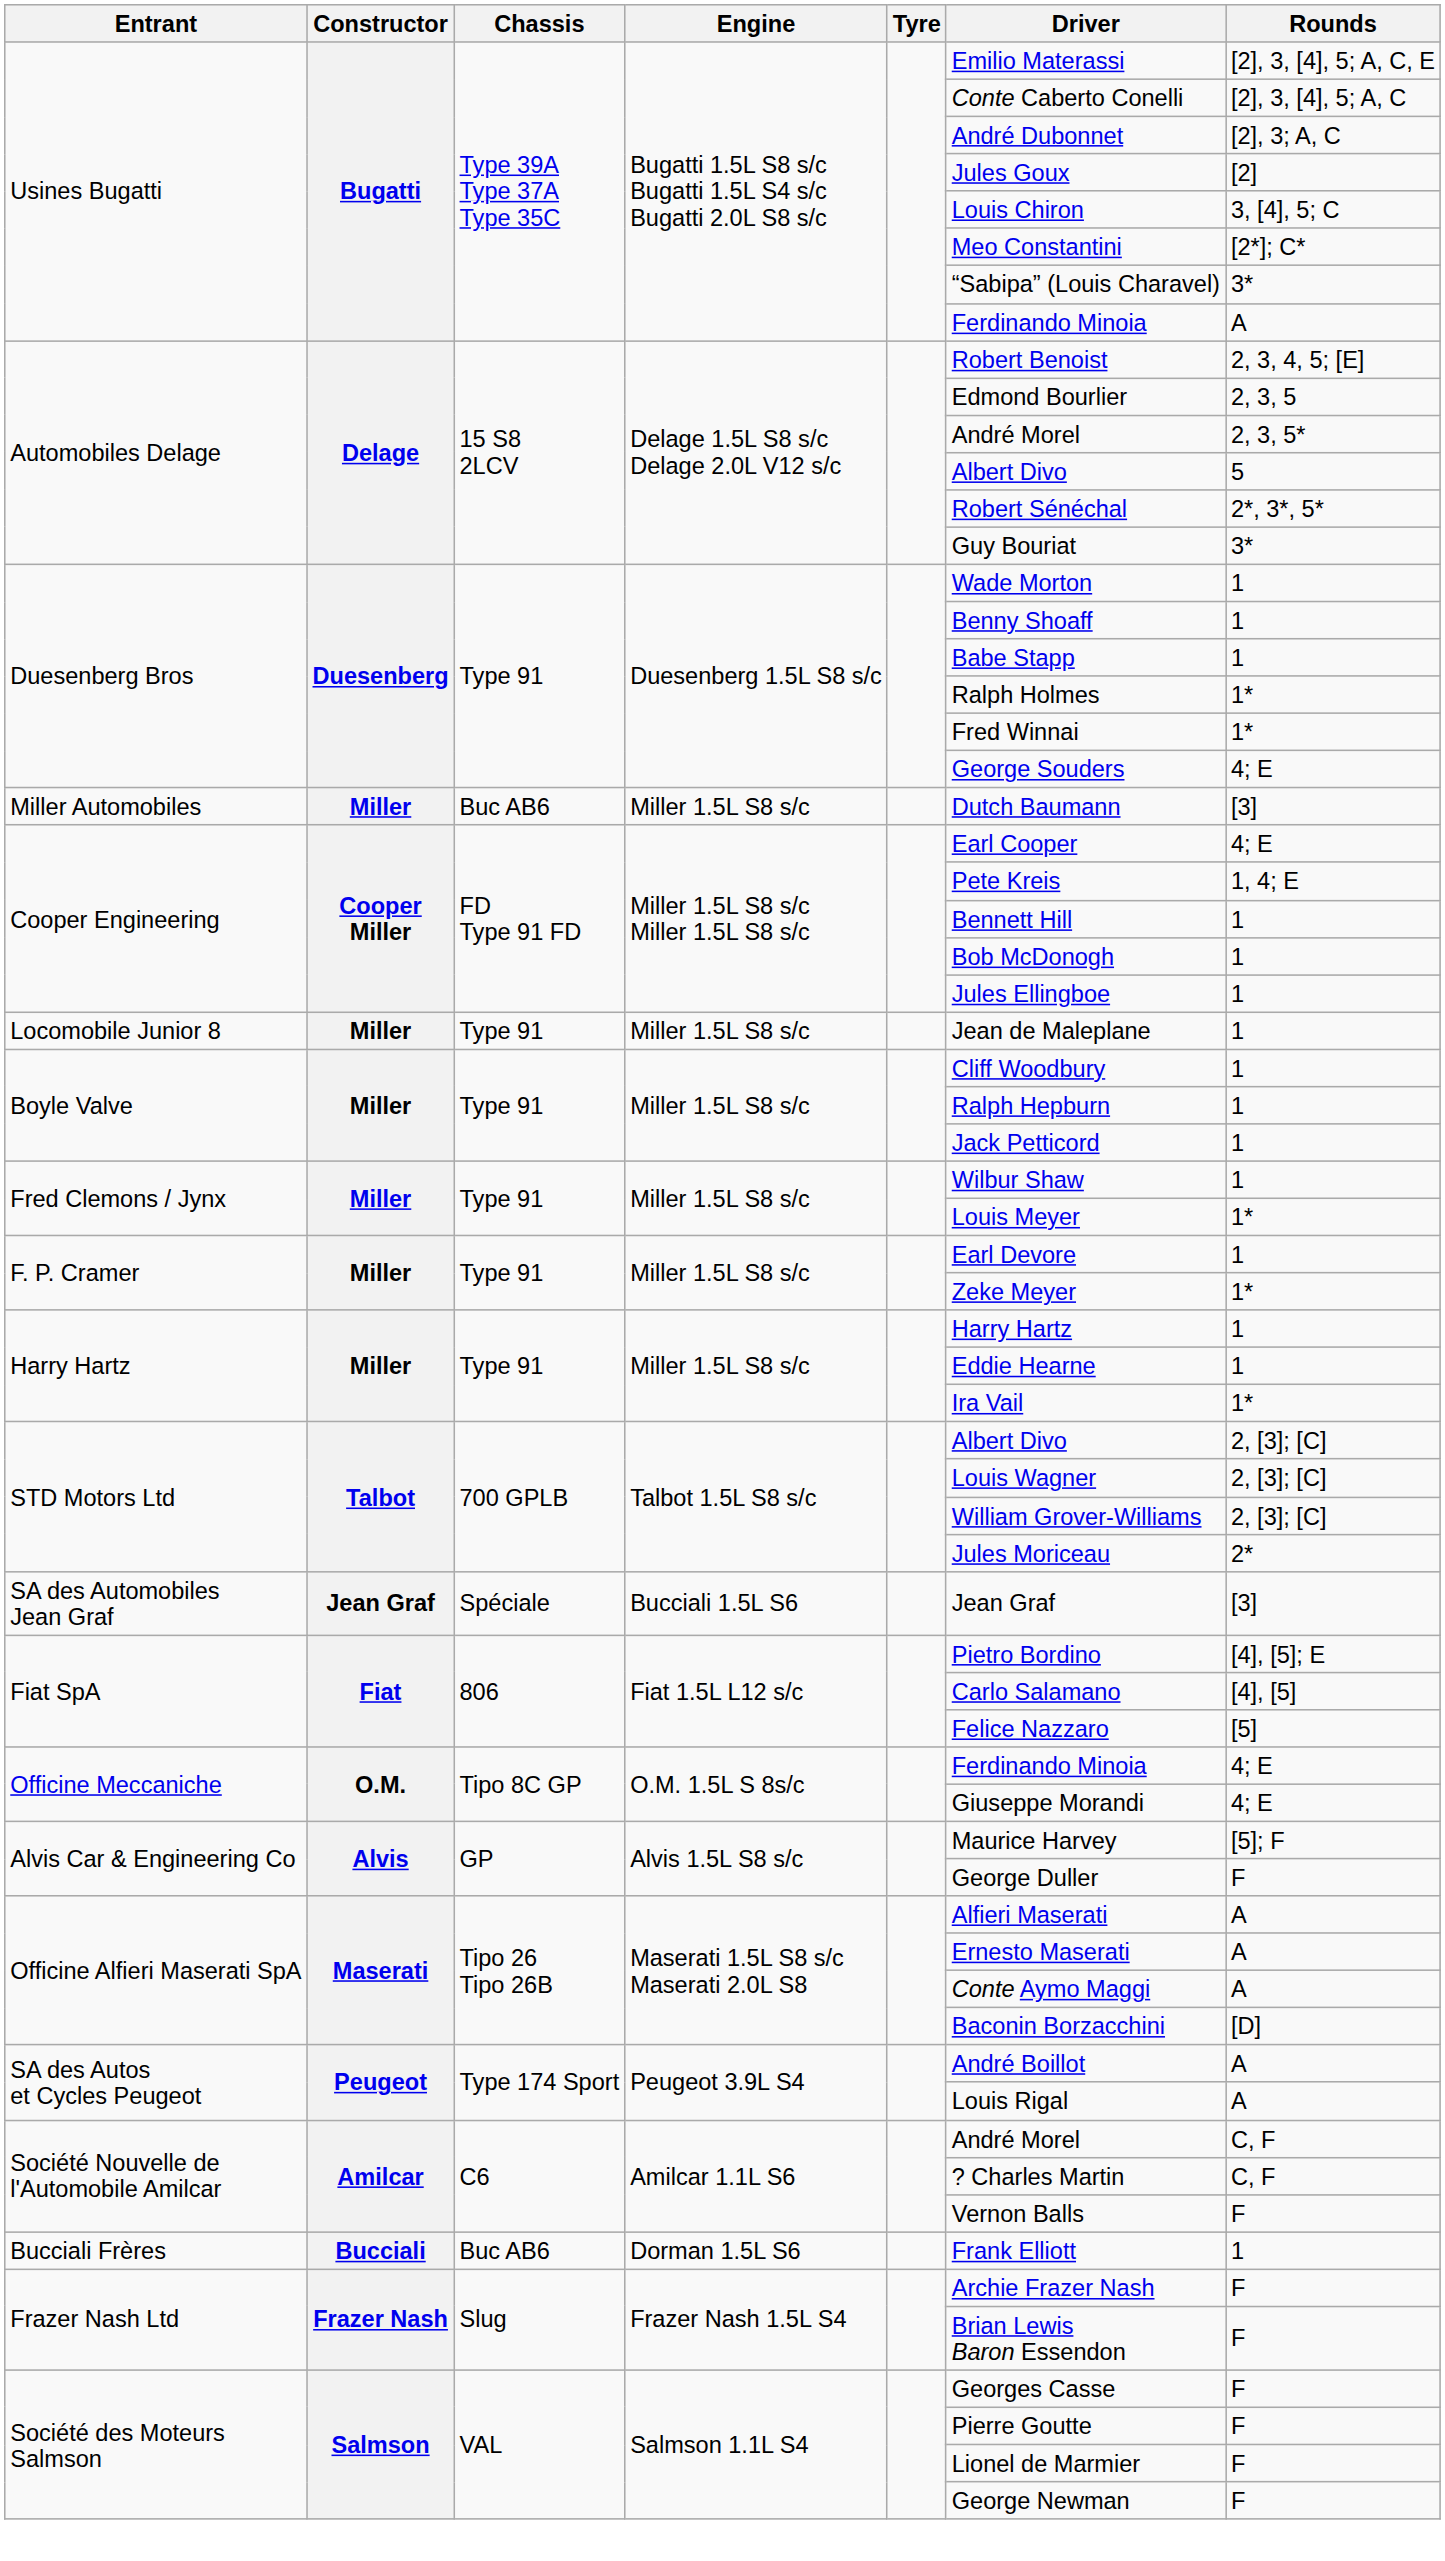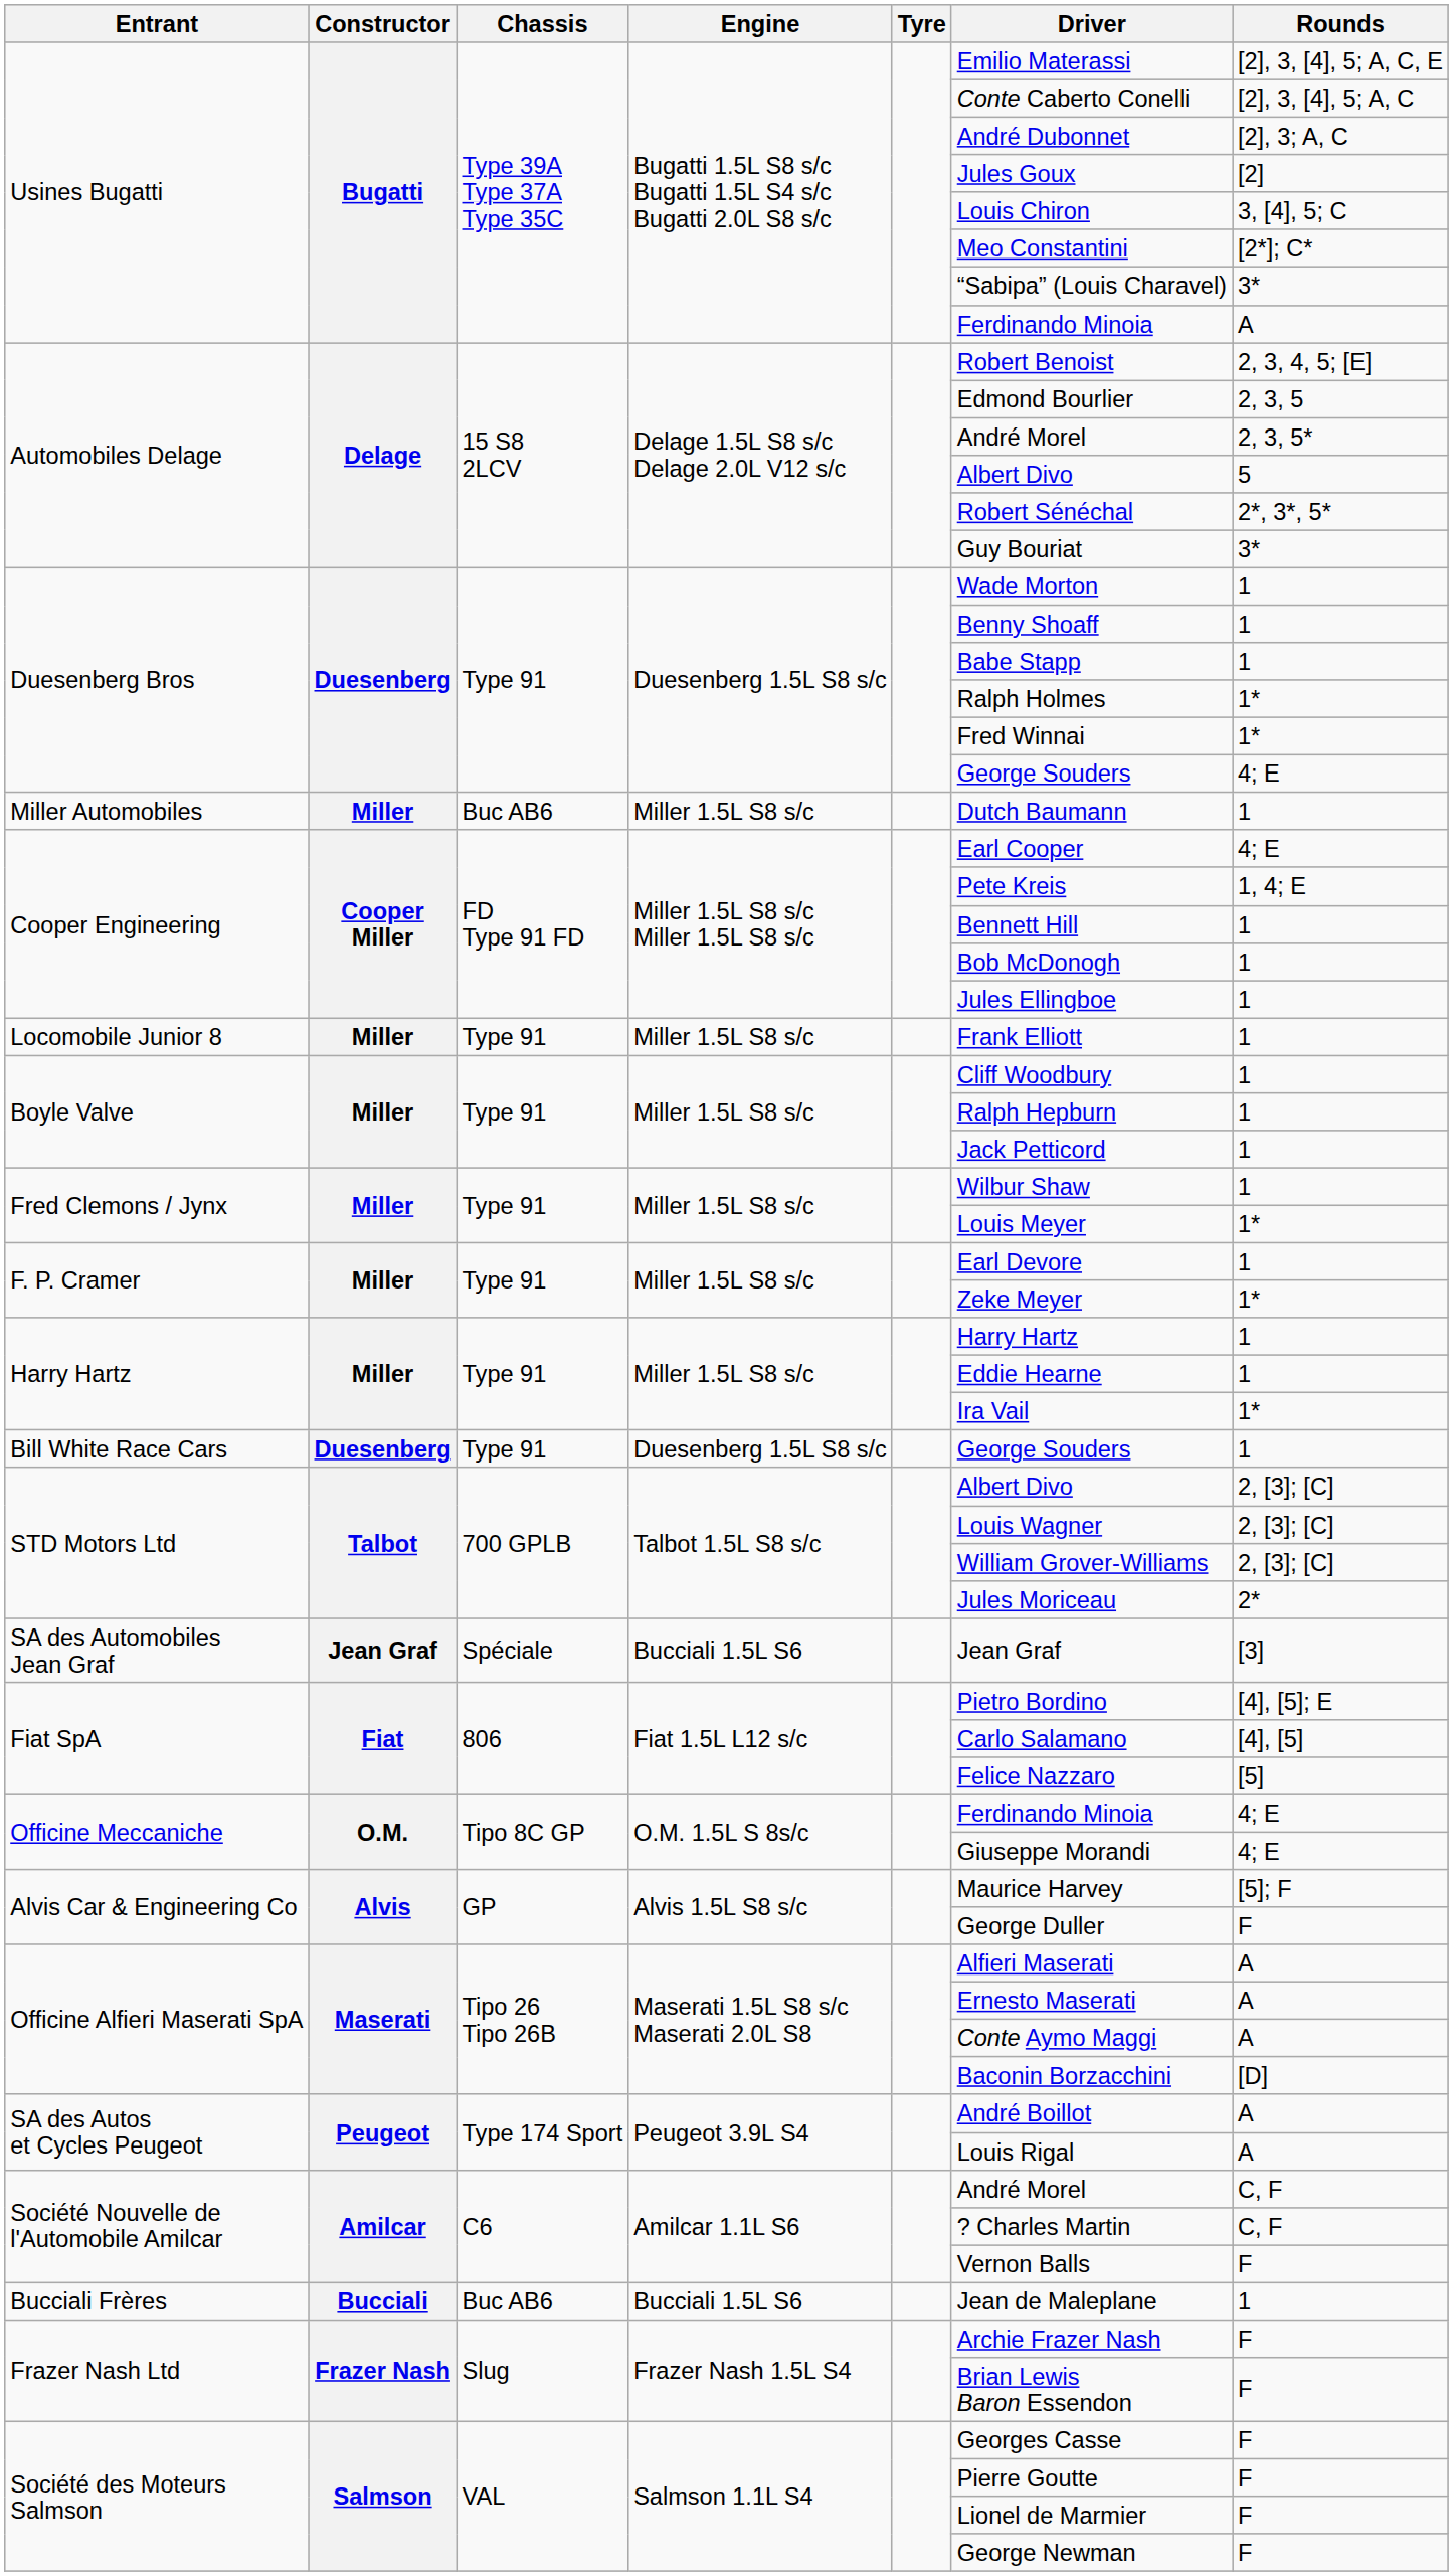Miller Automobiles | Rounds: [3] -> 1
Locomobile Junior 8 | Driver: Jean de Maleplane -> Frank Elliott
+ row: Bill White Race Cars | Duesenberg | Type 91 | Duesenberg 1.5L S8 s/c | George Souders | 1
Bucciali Frères | Engine: Dorman 1.5L S6 -> Bucciali 1.5L S6
Bucciali Frères | Driver: Frank Elliott -> Jean de Maleplane
